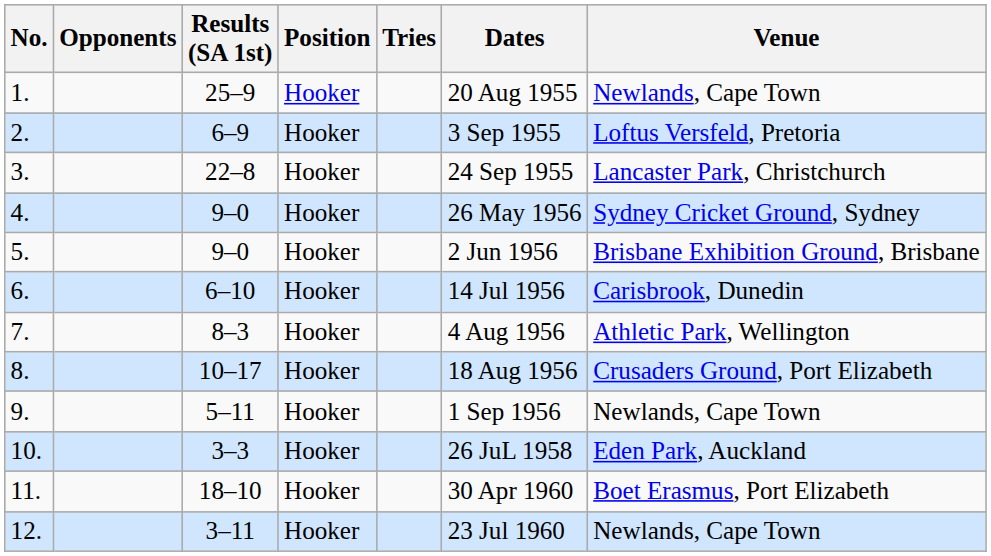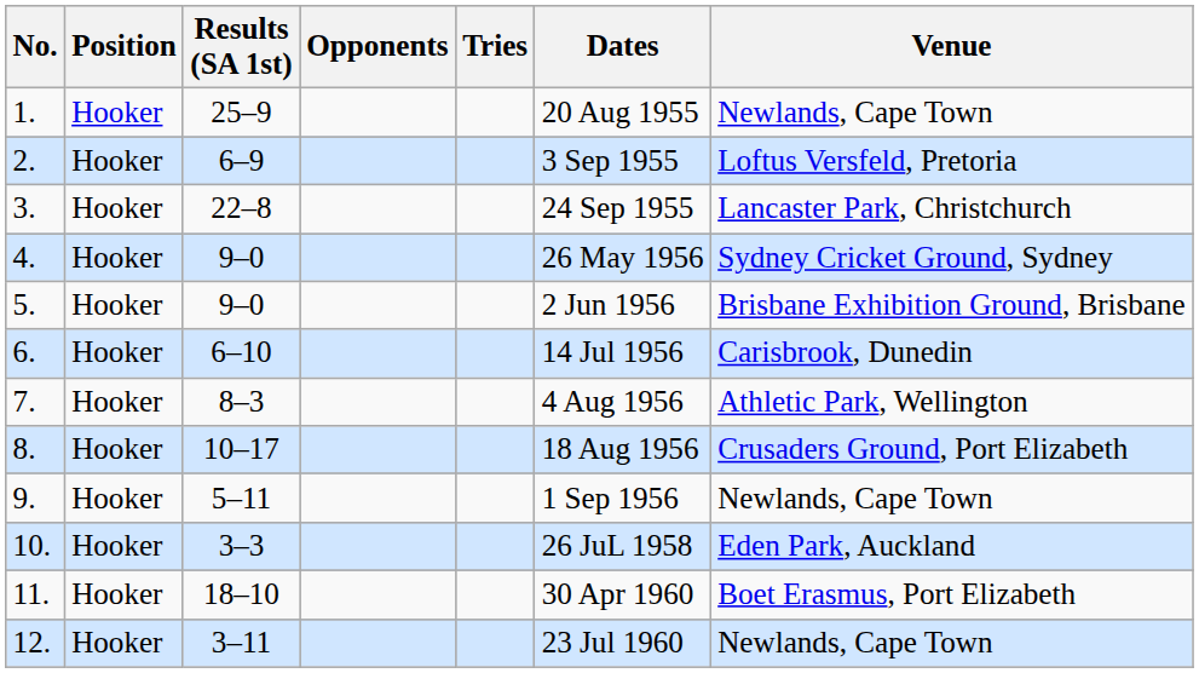columns swapped: Opponents <-> Position
